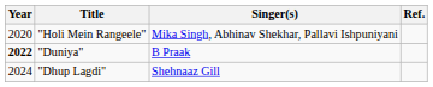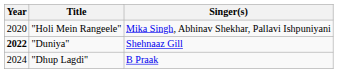- column: Ref.
"Duniya" | Singer(s): B Praak -> Shehnaaz Gill
"Dhup Lagdi" | Singer(s): Shehnaaz Gill -> B Praak
